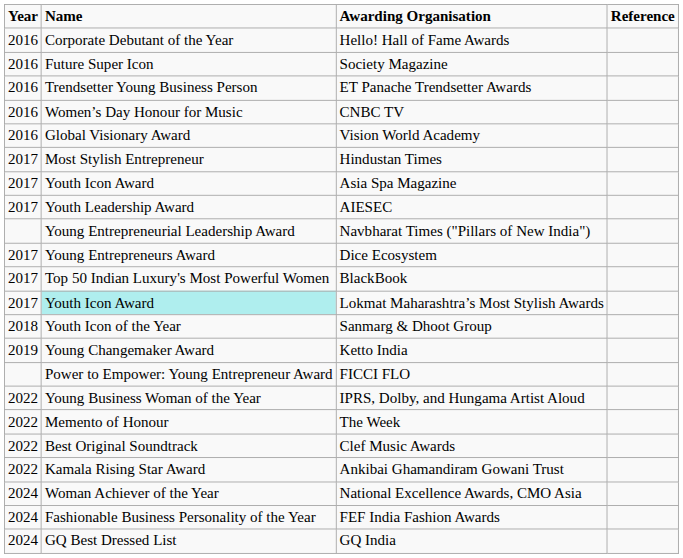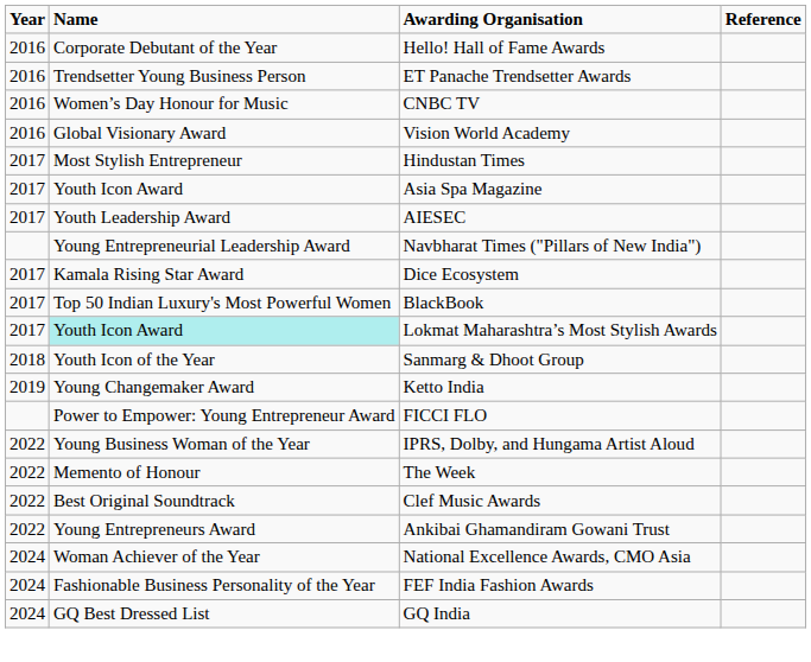- row: 2016 | Future Super Icon | Society Magazine
Dice Ecosystem | Name: Young Entrepreneurs Award -> Kamala Rising Star Award
Ankibai Ghamandiram Gowani Trust | Name: Kamala Rising Star Award -> Young Entrepreneurs Award
